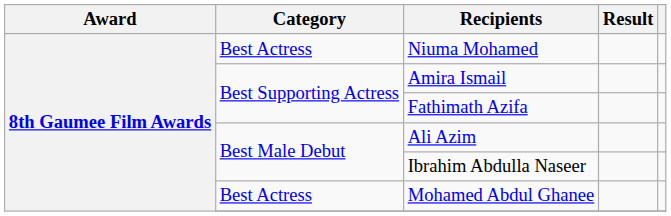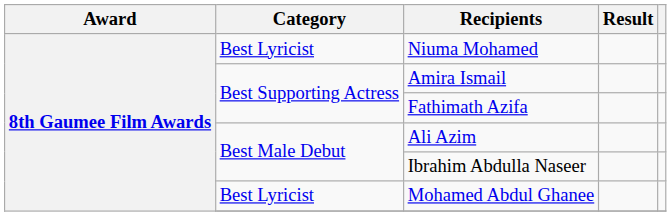Niuma Mohamed | Category: Best Actress -> Best Lyricist
Mohamed Abdul Ghanee | Category: Best Actress -> Best Lyricist
